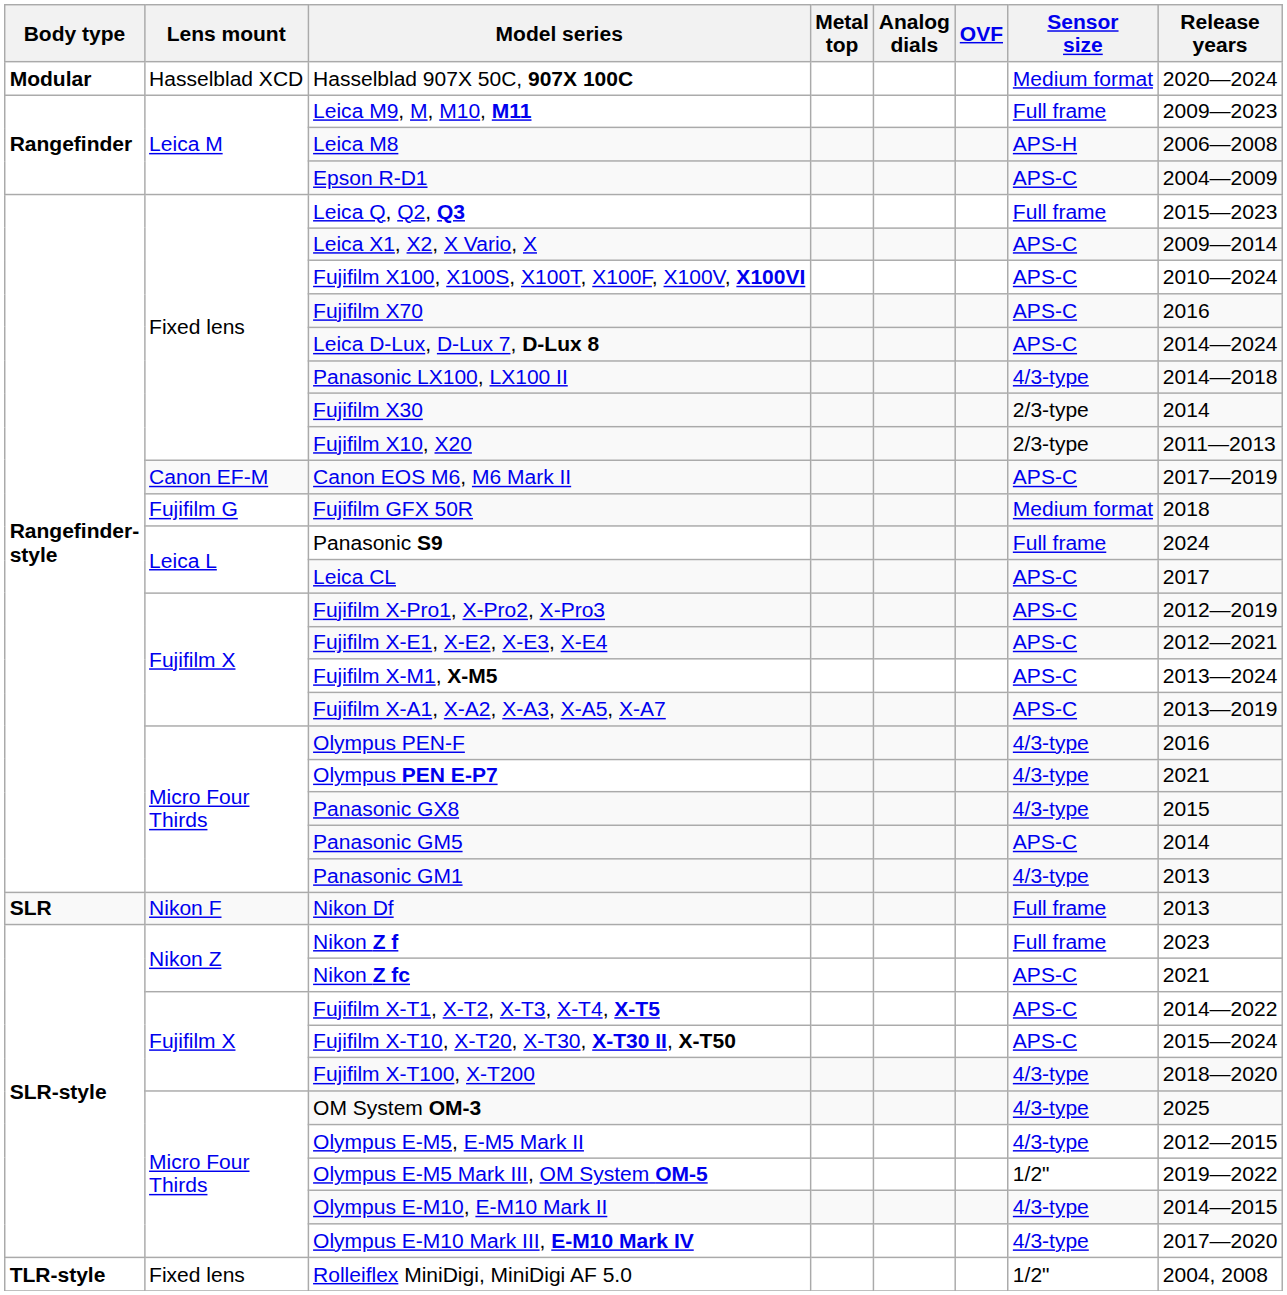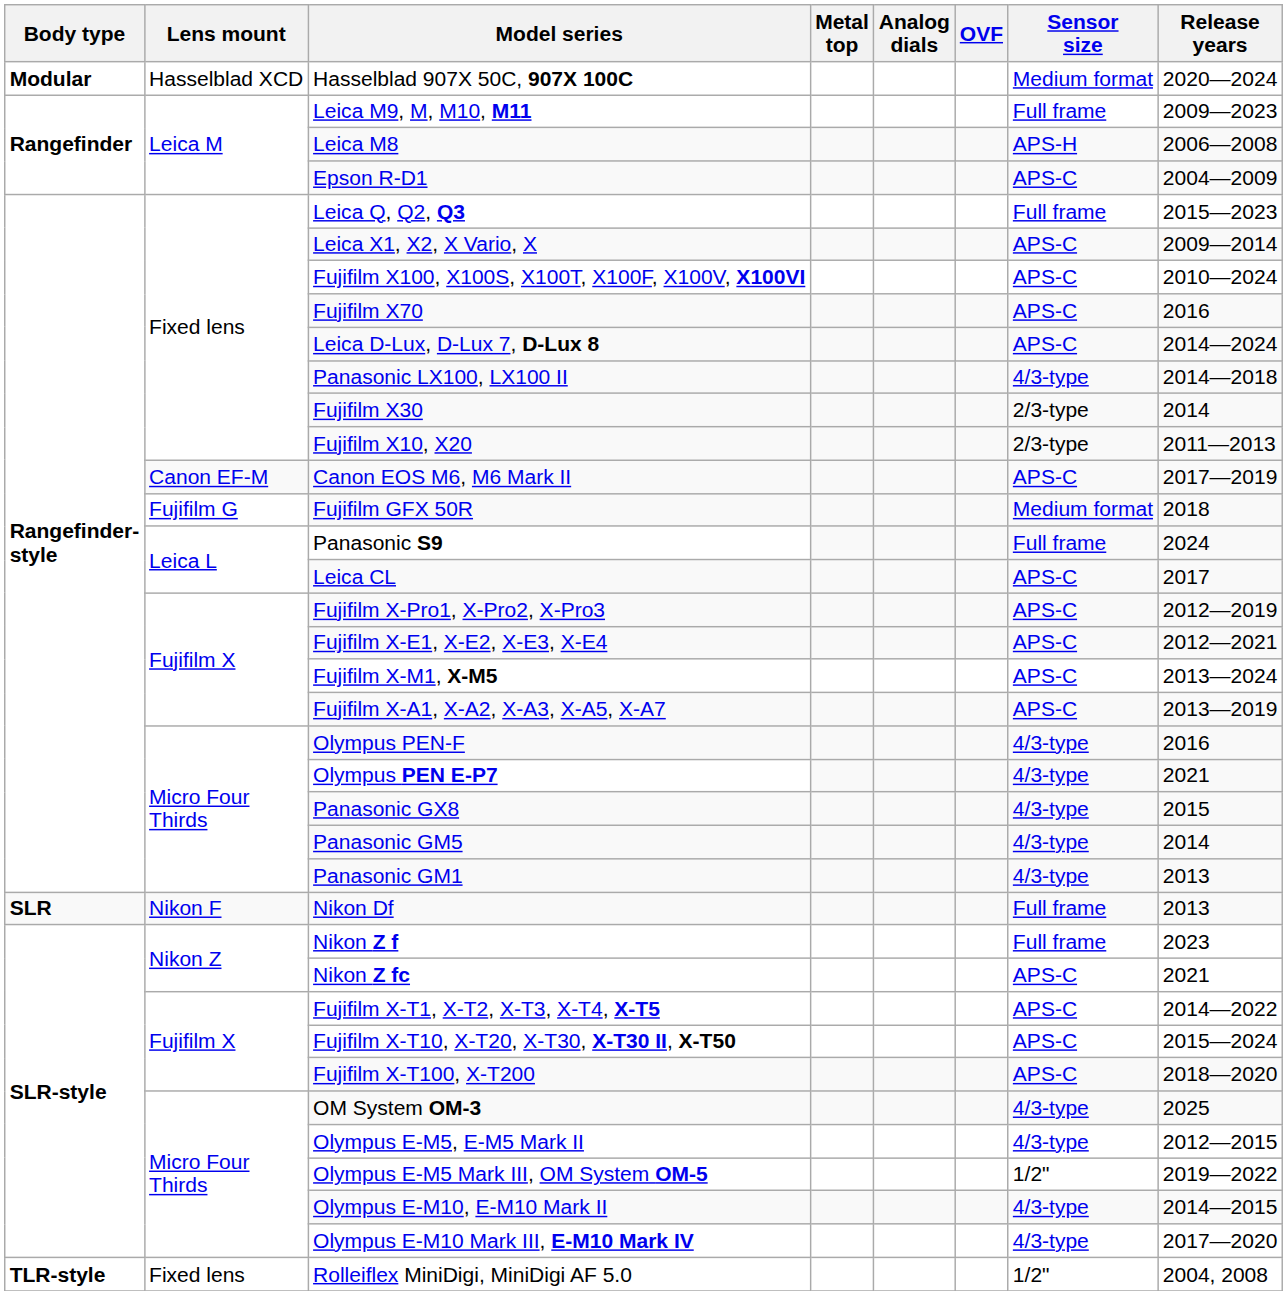Panasonic GM5 | Sensor size: APS-C -> 4/3-type
Fujifilm X-T100, X-T200 | Sensor size: 4/3-type -> APS-C
